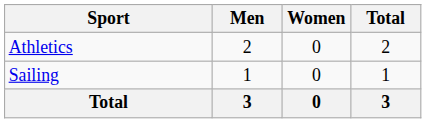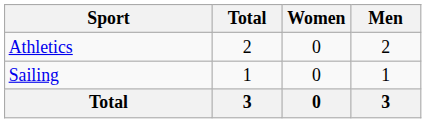columns swapped: Men <-> Total
